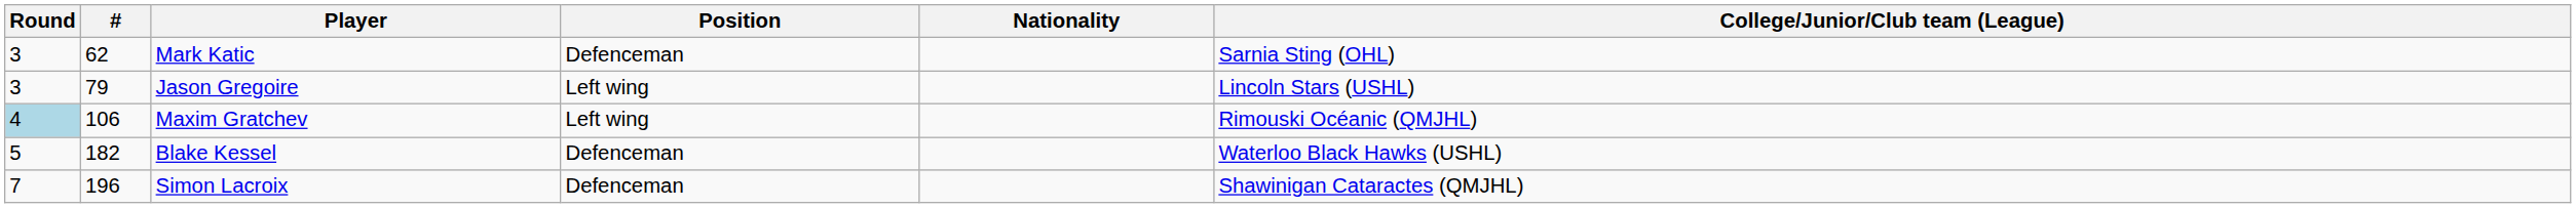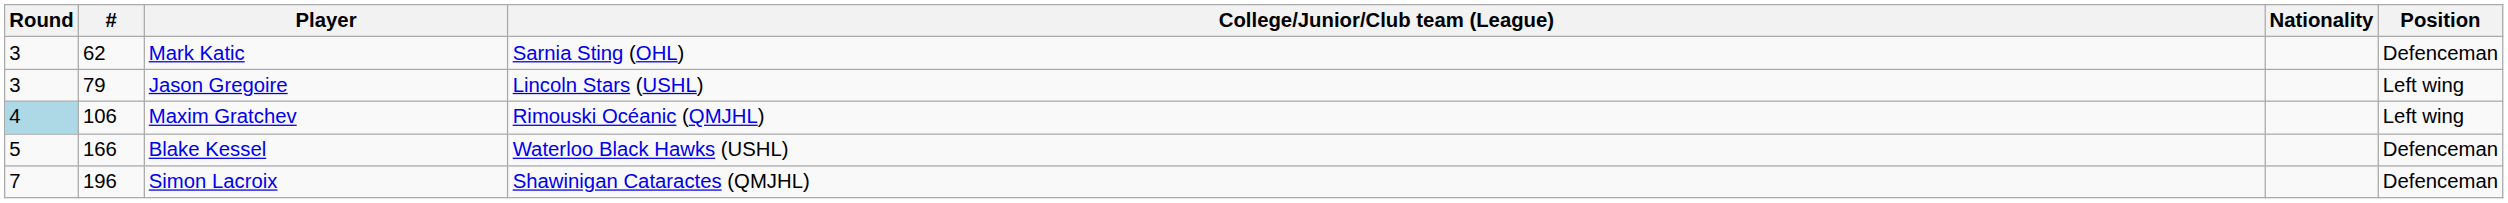columns swapped: Position <-> College/Junior/Club team (League)
Blake Kessel | #: 182 -> 166
